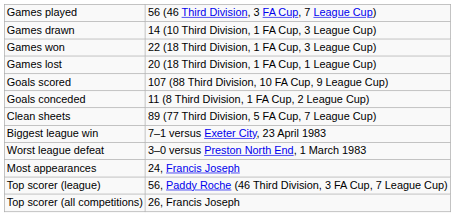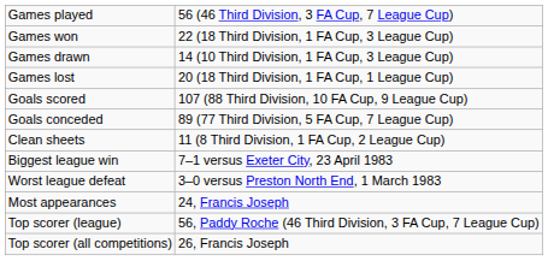rows swapped: Games won <-> Games drawn
Goals conceded | column 2: 11 (8 Third Division, 1 FA Cup, 2 League Cup) -> 89 (77 Third Division, 5 FA Cup, 7 League Cup)
Clean sheets | column 2: 89 (77 Third Division, 5 FA Cup, 7 League Cup) -> 11 (8 Third Division, 1 FA Cup, 2 League Cup)
